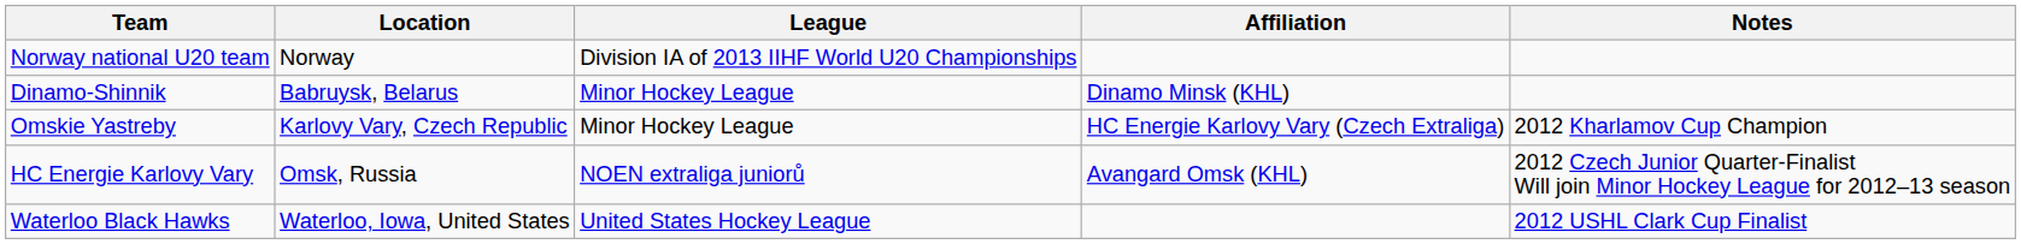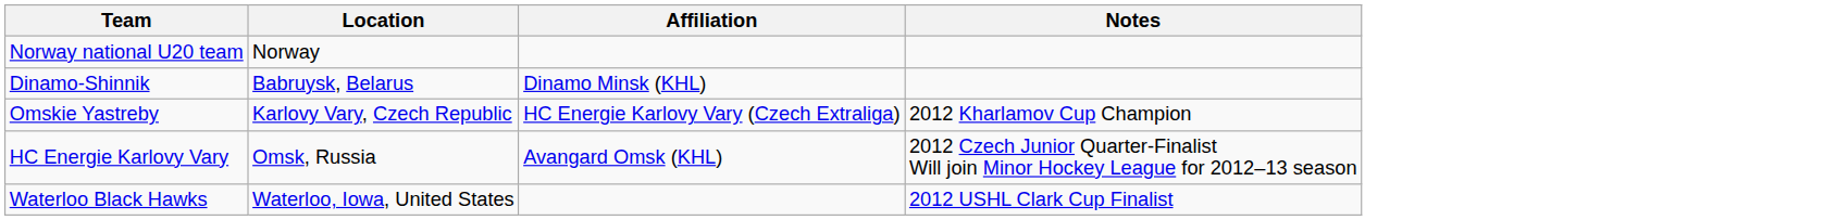- column: League | Division IA of 2013 IIHF World U20 Championships | Minor Hockey League | Minor Hockey League | NOEN extraliga juniorů | United States Hockey League
